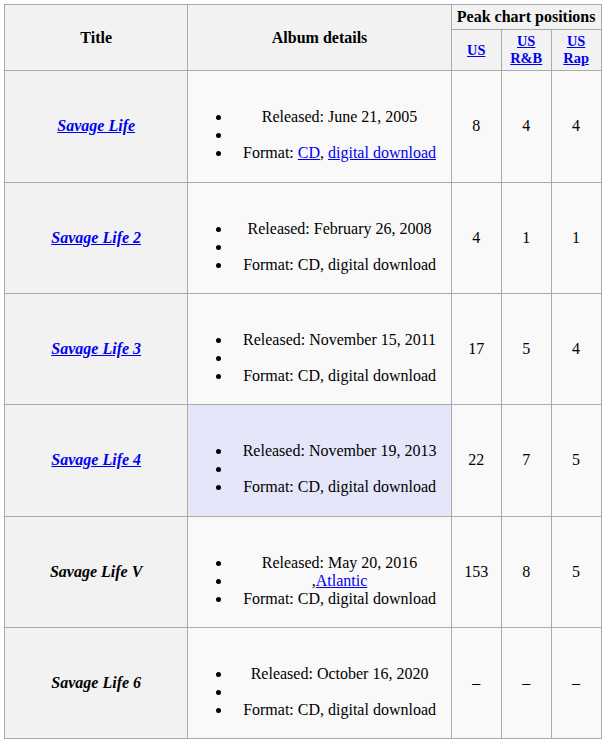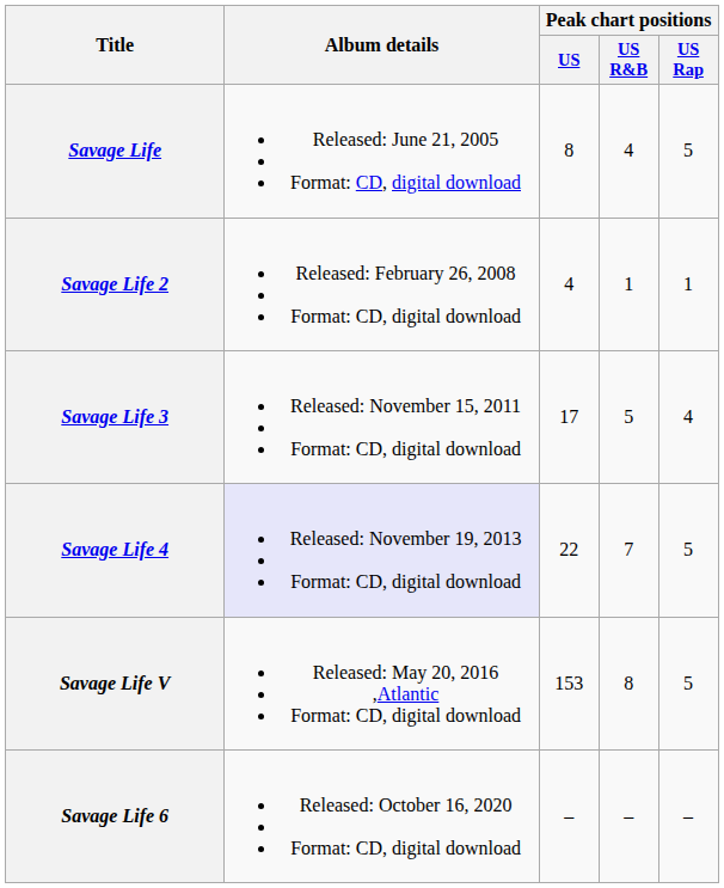Savage Life | Peak chart positions / US Rap: 4 -> 5
